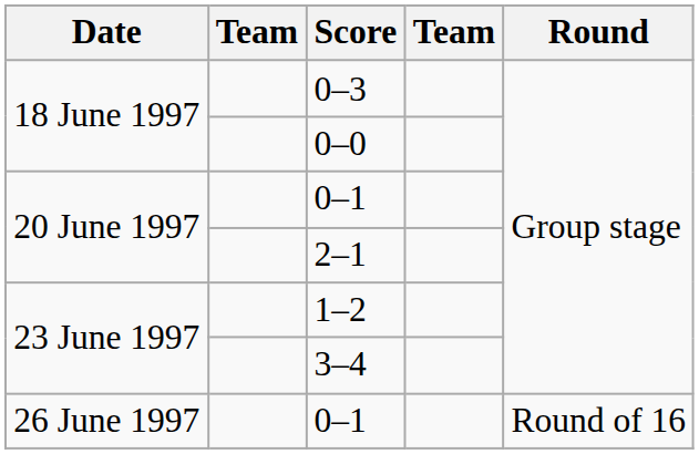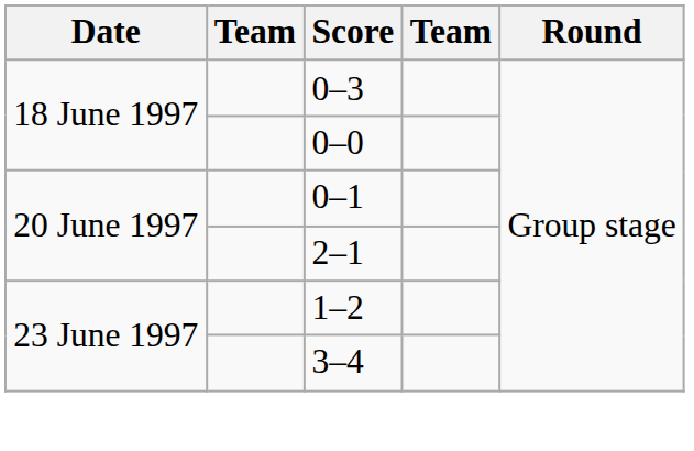- row: 26 June 1997 | 0–1 | Round of 16
